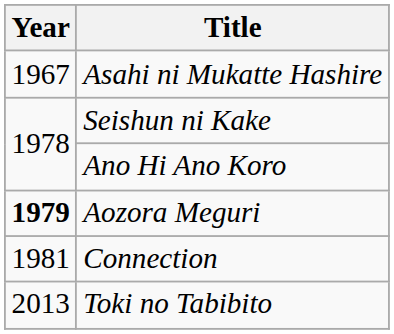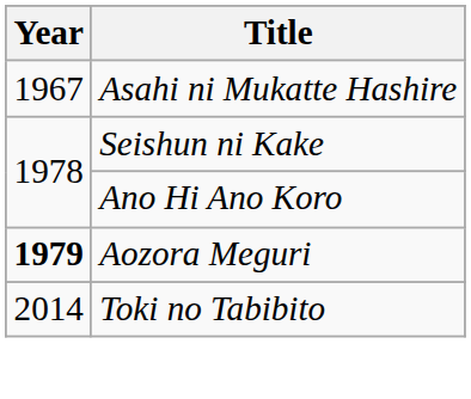- row: 1981 | Connection
Toki no Tabibito | Year: 2013 -> 2014
